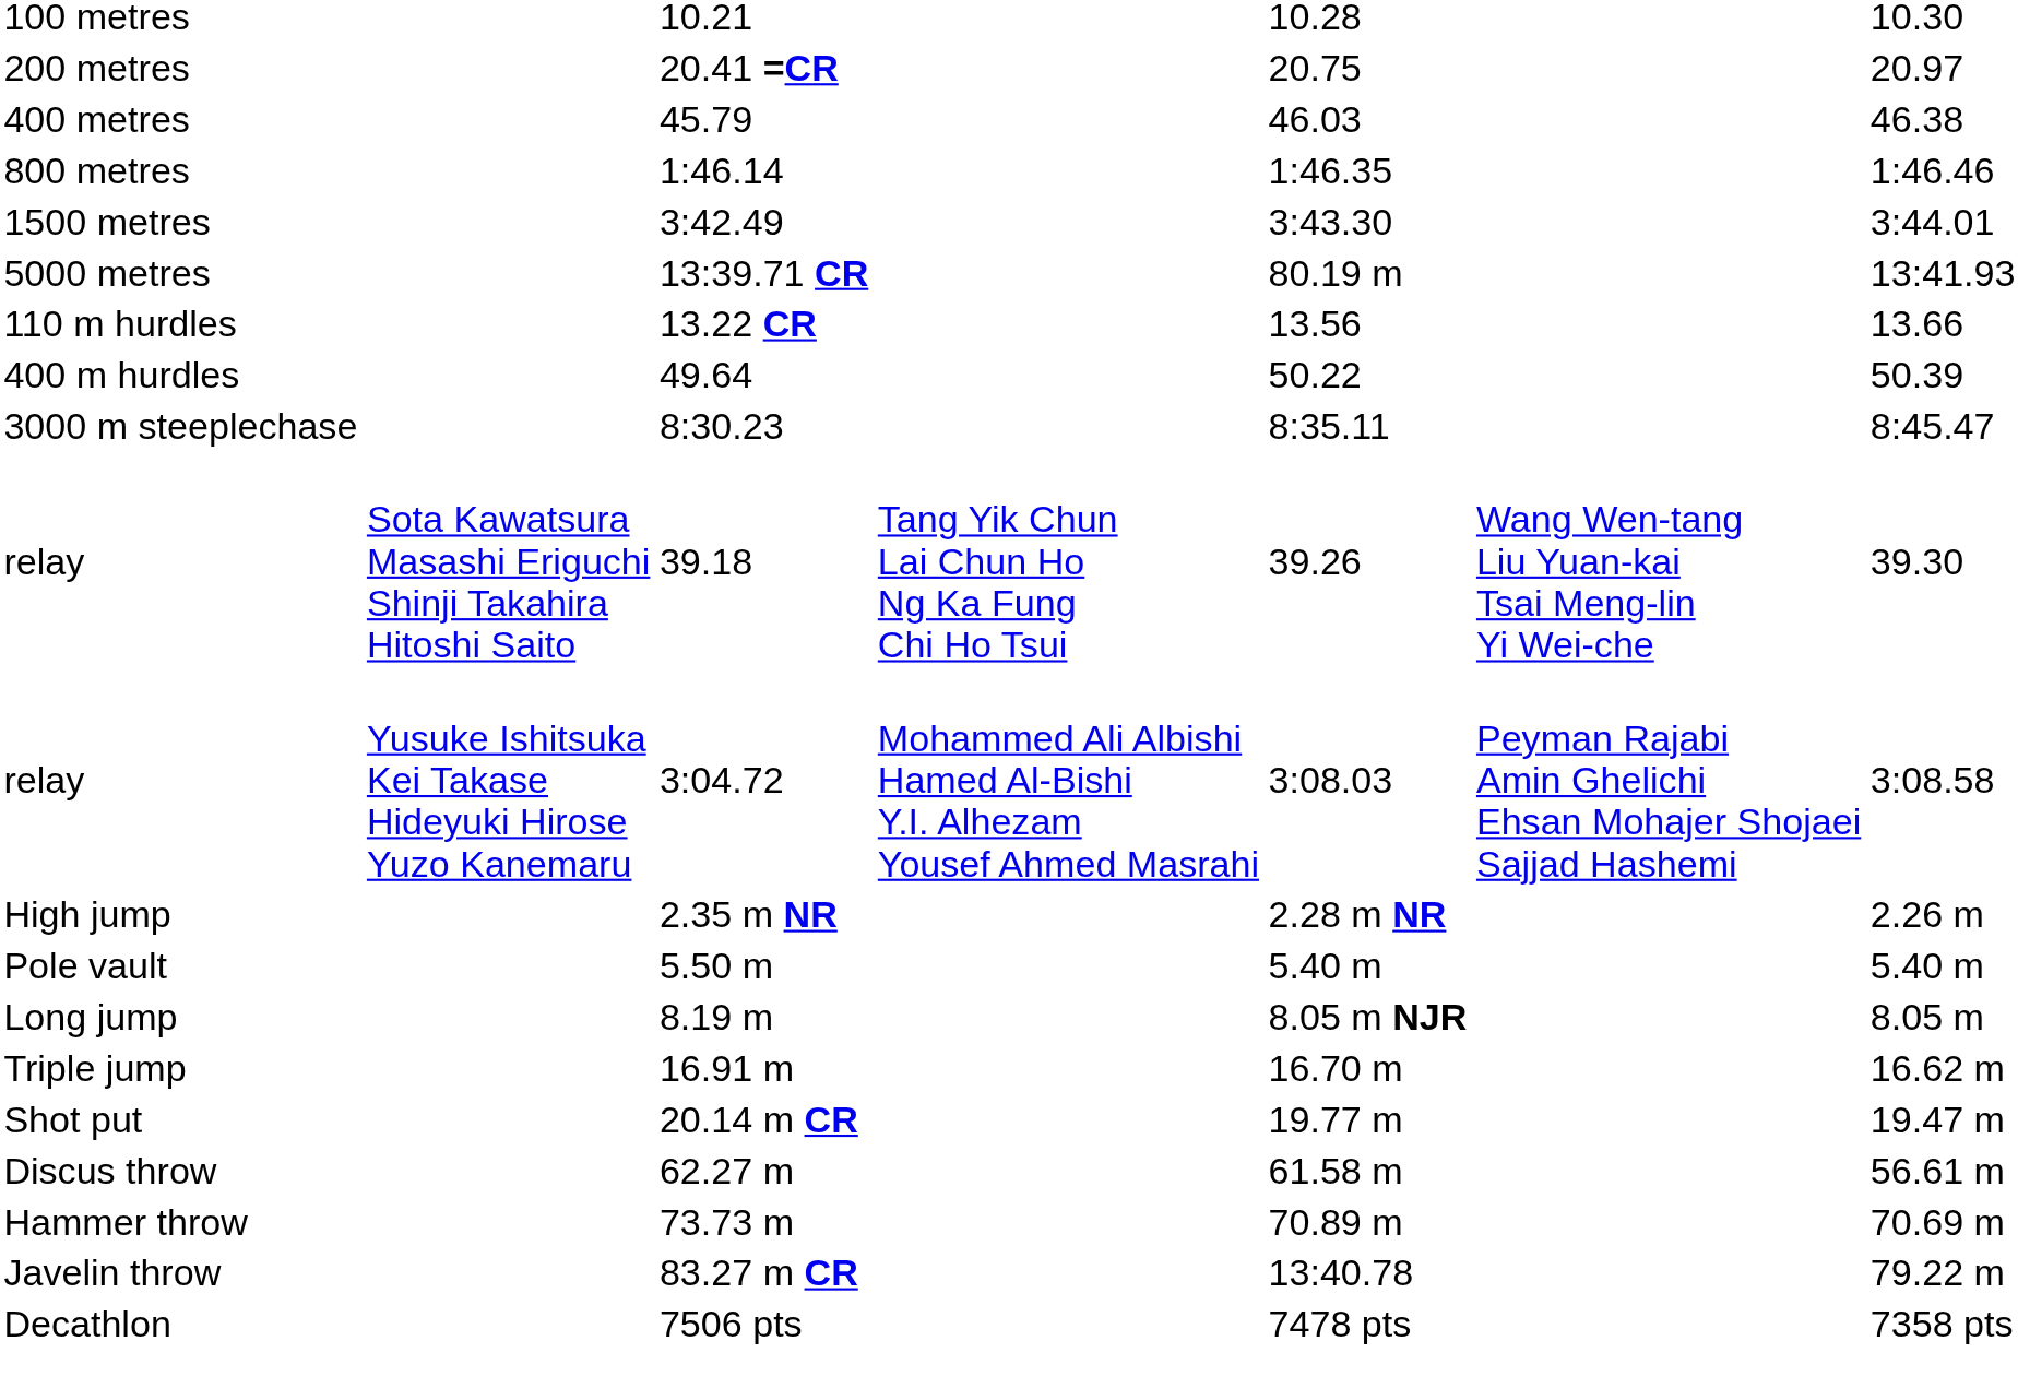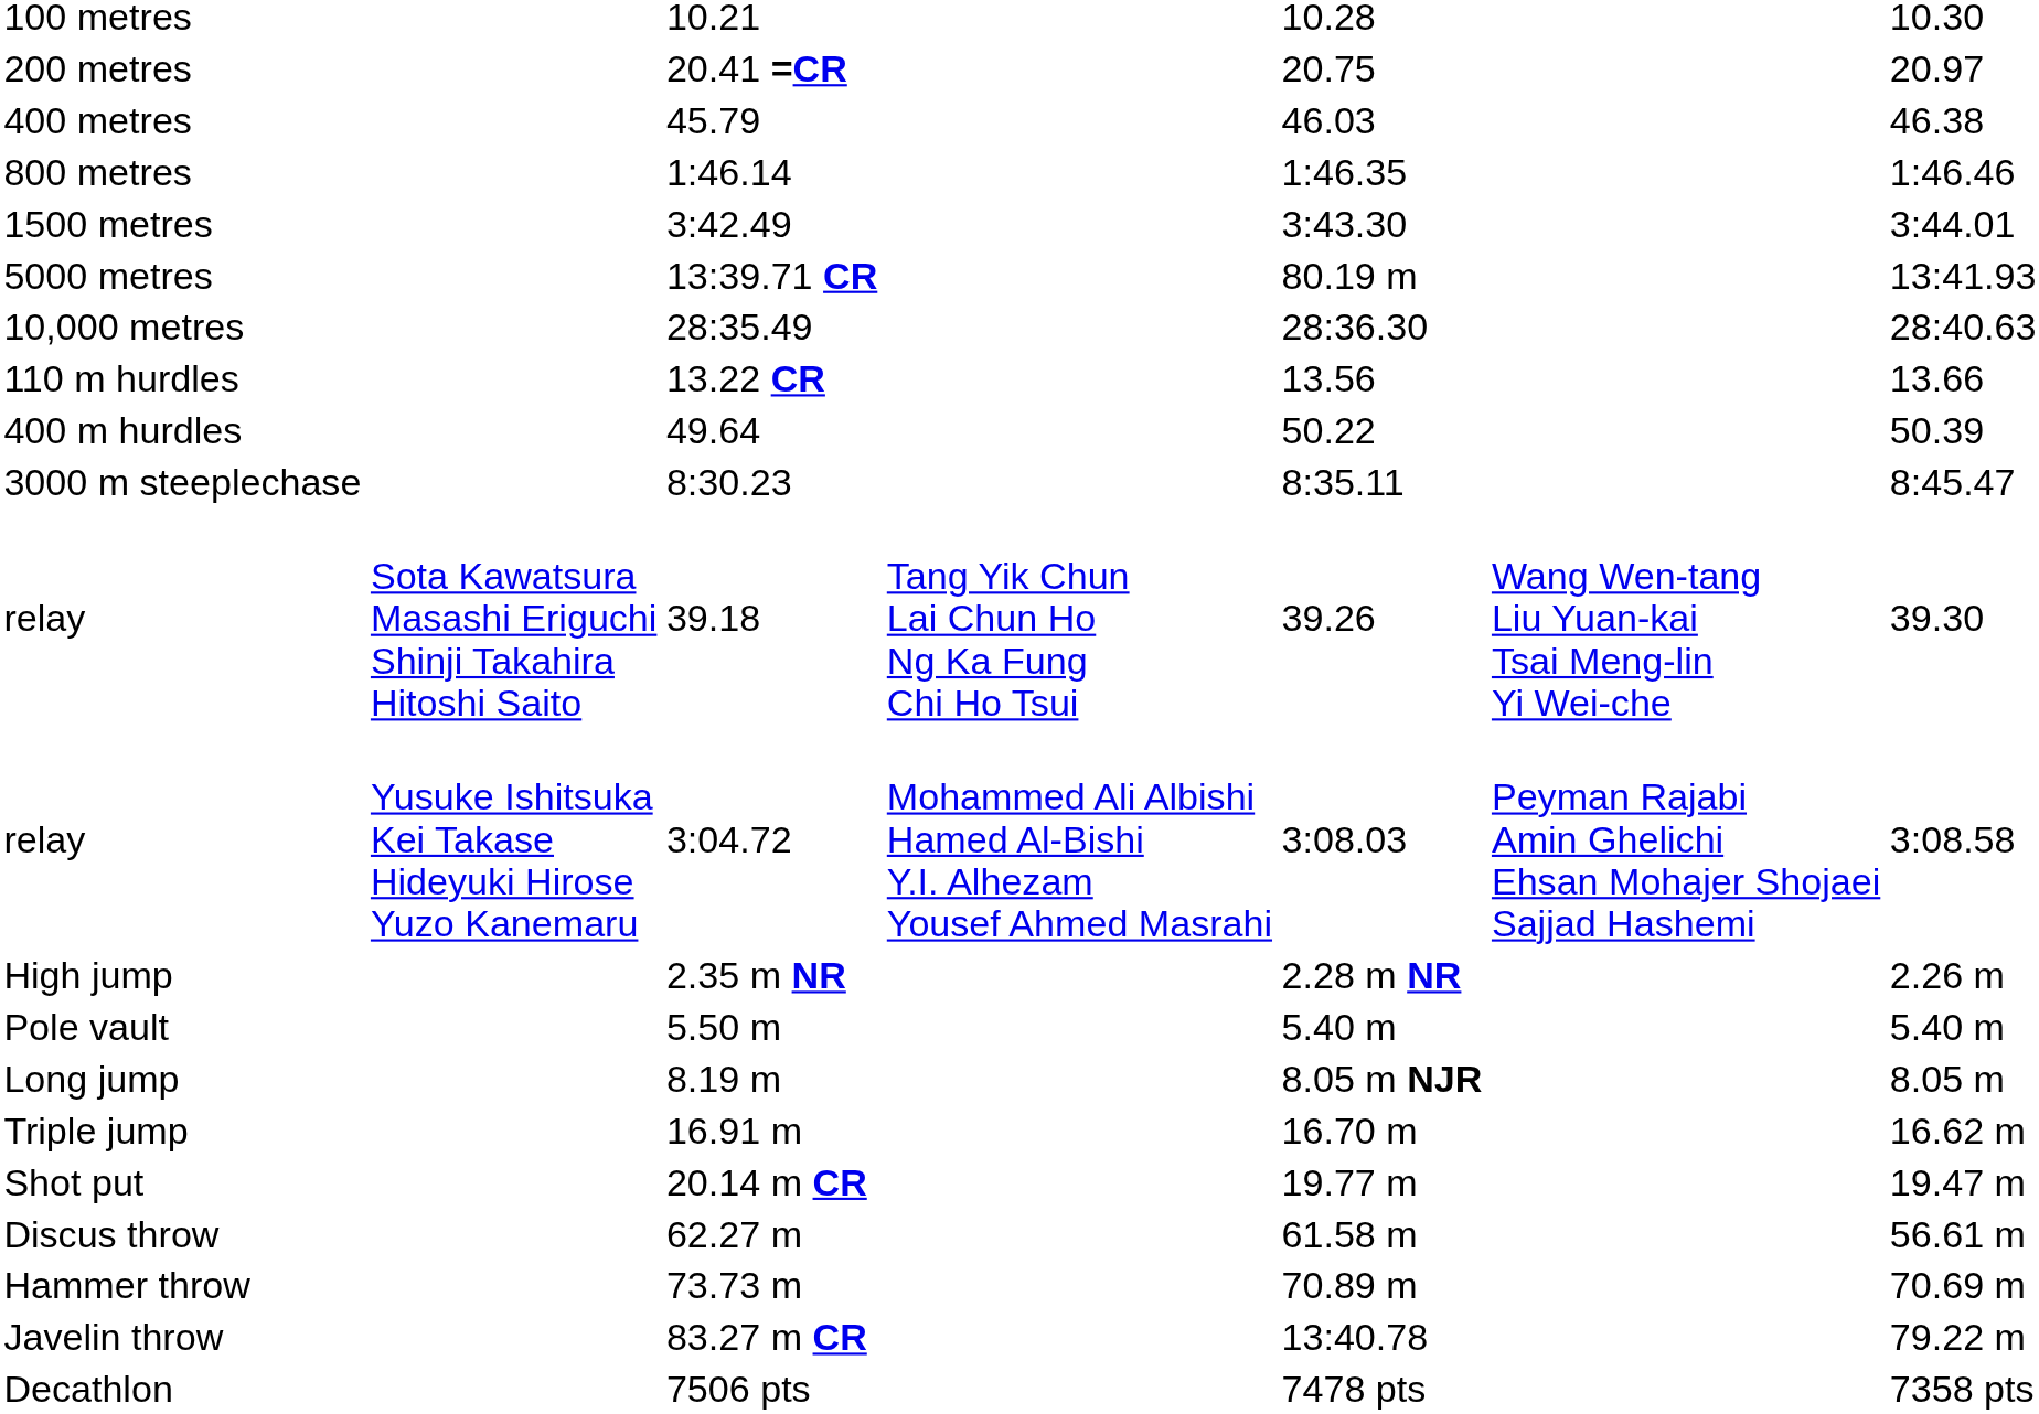+ row: 10,000 metres | 28:35.49 | 28:36.30 | 28:40.63
